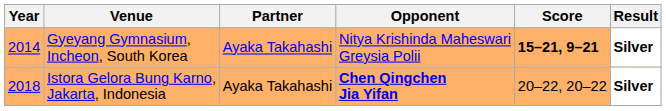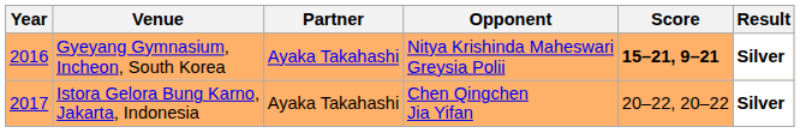Gyeyang Gymnasium, Incheon, South Korea | Year: 2014 -> 2016
Istora Gelora Bung Karno, Jakarta, Indonesia | Year: 2018 -> 2017
Istora Gelora Bung Karno, Jakarta, Indonesia | Opponent: bold -> normal
